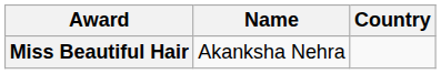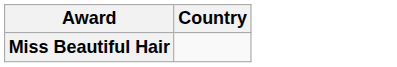- column: Name | Akanksha Nehra
